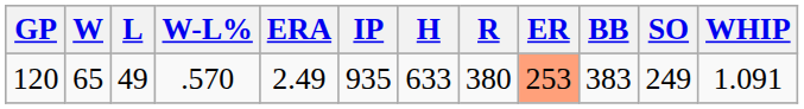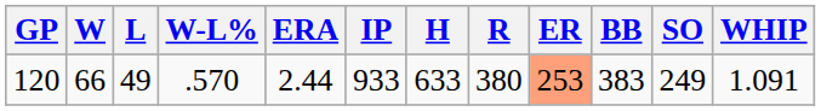120 | W: 65 -> 66
120 | ERA: 2.49 -> 2.44
120 | IP: 935 -> 933
